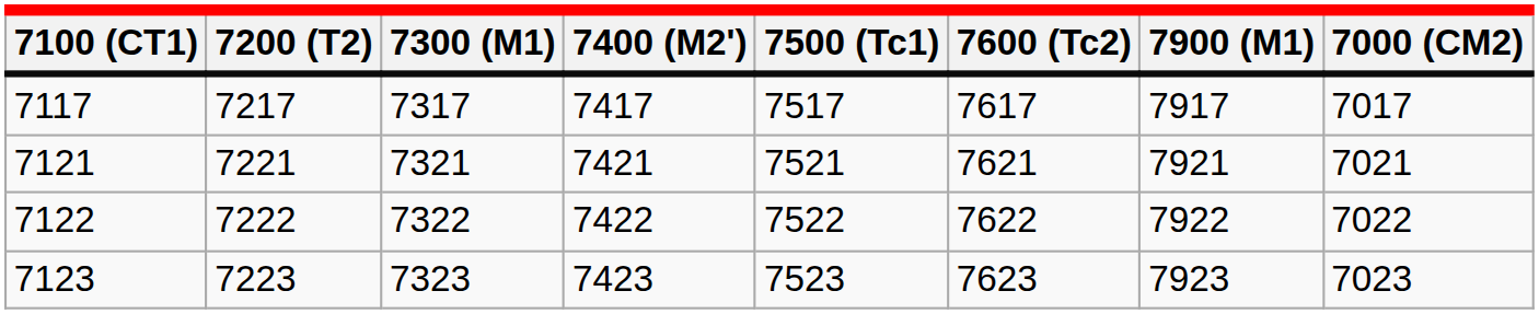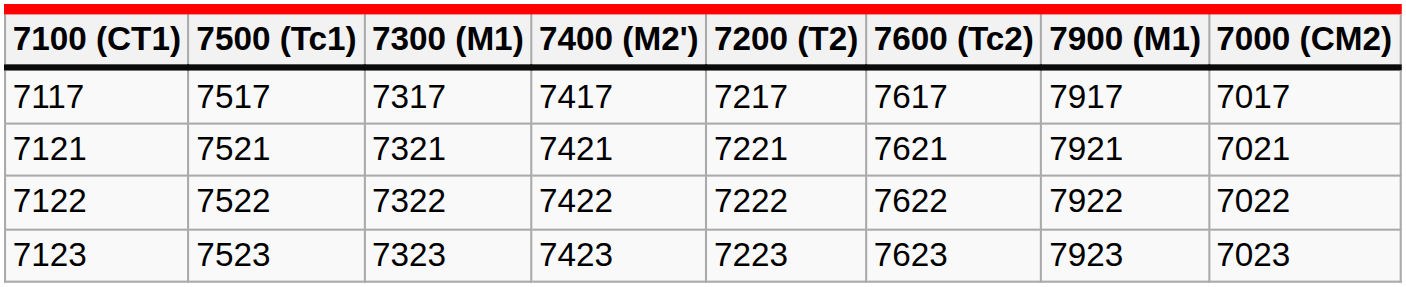columns swapped: 7200 (T2) <-> 7500 (Tc1)
